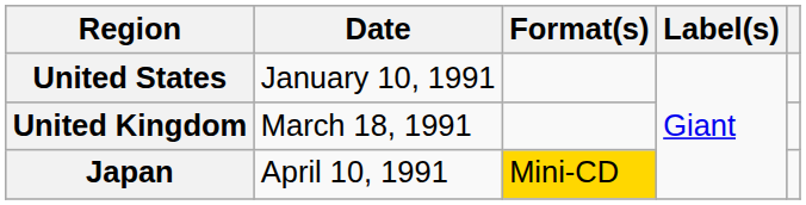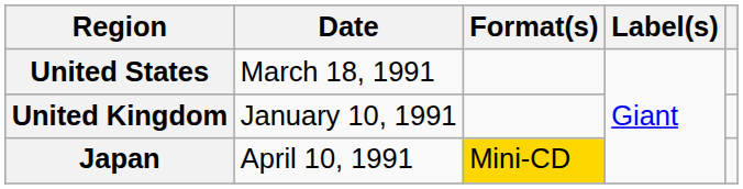United States | Date: January 10, 1991 -> March 18, 1991
United Kingdom | Date: March 18, 1991 -> January 10, 1991
